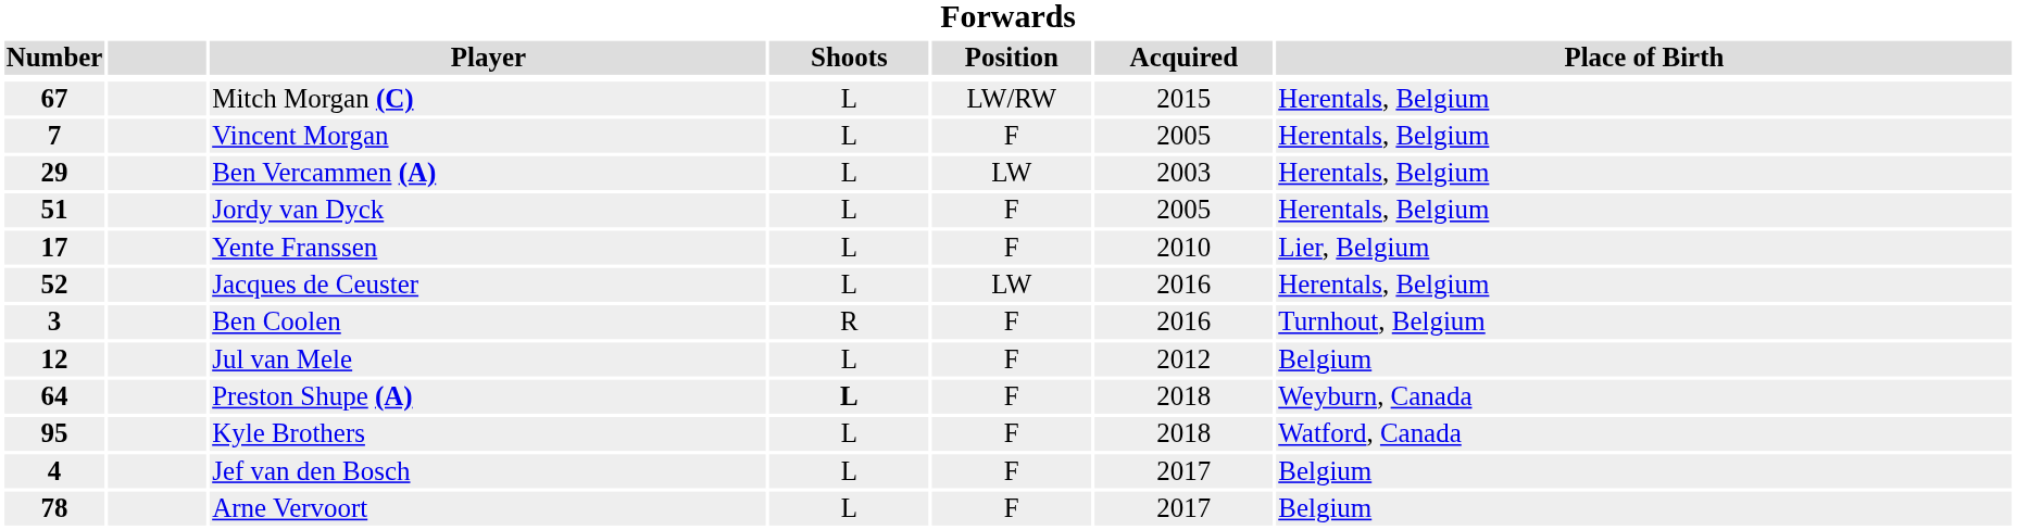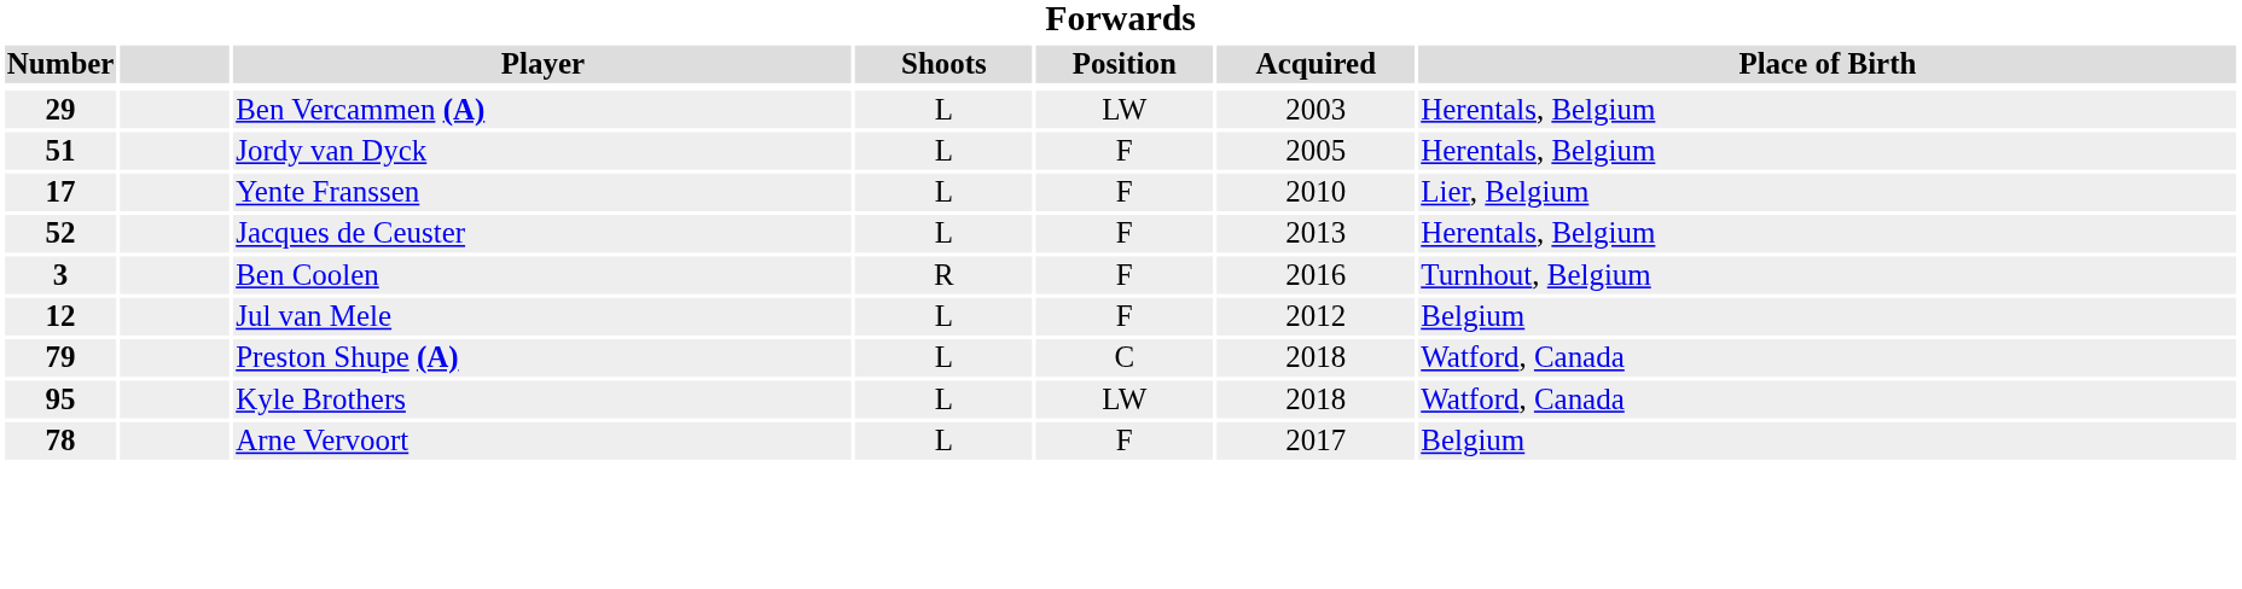- row: 67 | Mitch Morgan (C) | L | LW/RW | 2015 | Herentals, Belgium
- row: 7 | Vincent Morgan | L | F | 2005 | Herentals, Belgium
Jacques de Ceuster | Position: LW -> F
Jacques de Ceuster | Acquired: 2016 -> 2013
Preston Shupe (A) | Number: 64 -> 79
Preston Shupe (A) | Shoots: bold -> normal
Preston Shupe (A) | Position: F -> C
Preston Shupe (A) | Place of Birth: Weyburn, Canada -> Watford, Canada
Kyle Brothers | Position: F -> LW
- row: 4 | Jef van den Bosch | L | F | 2017 | Belgium
